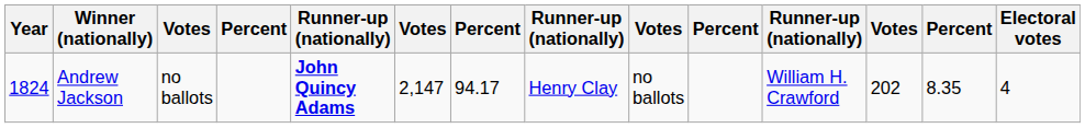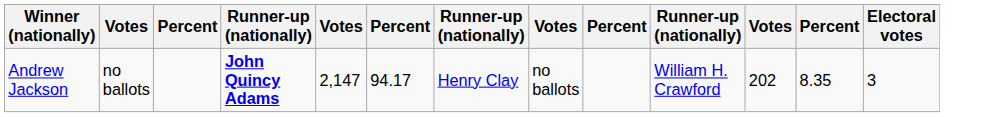- column: Year | 1824
Andrew Jackson | Electoral votes: 4 -> 3
